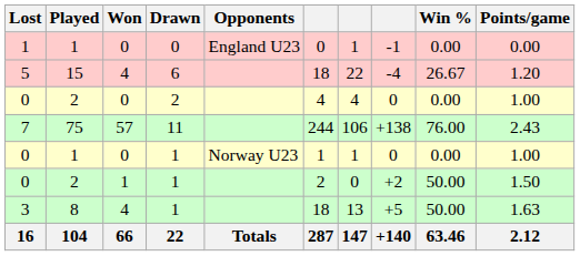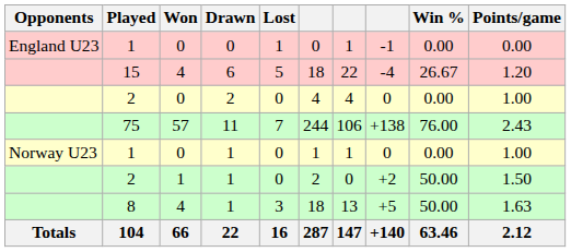columns swapped: Opponents <-> Lost
